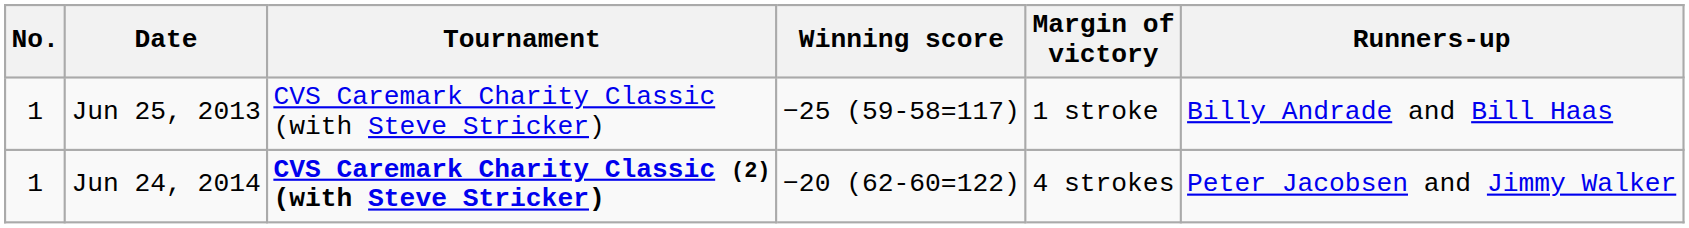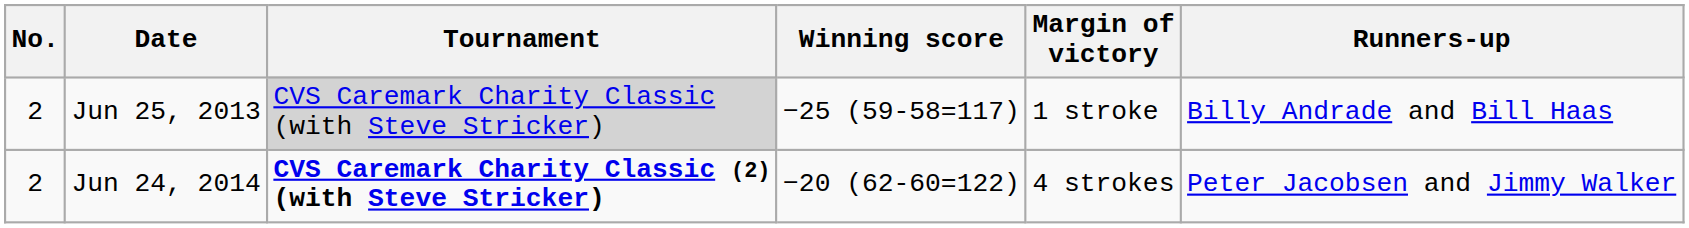Jun 25, 2013 | No.: 1 -> 2
Jun 25, 2013 | Tournament: no background -> lightgrey background
Jun 24, 2014 | No.: 1 -> 2
